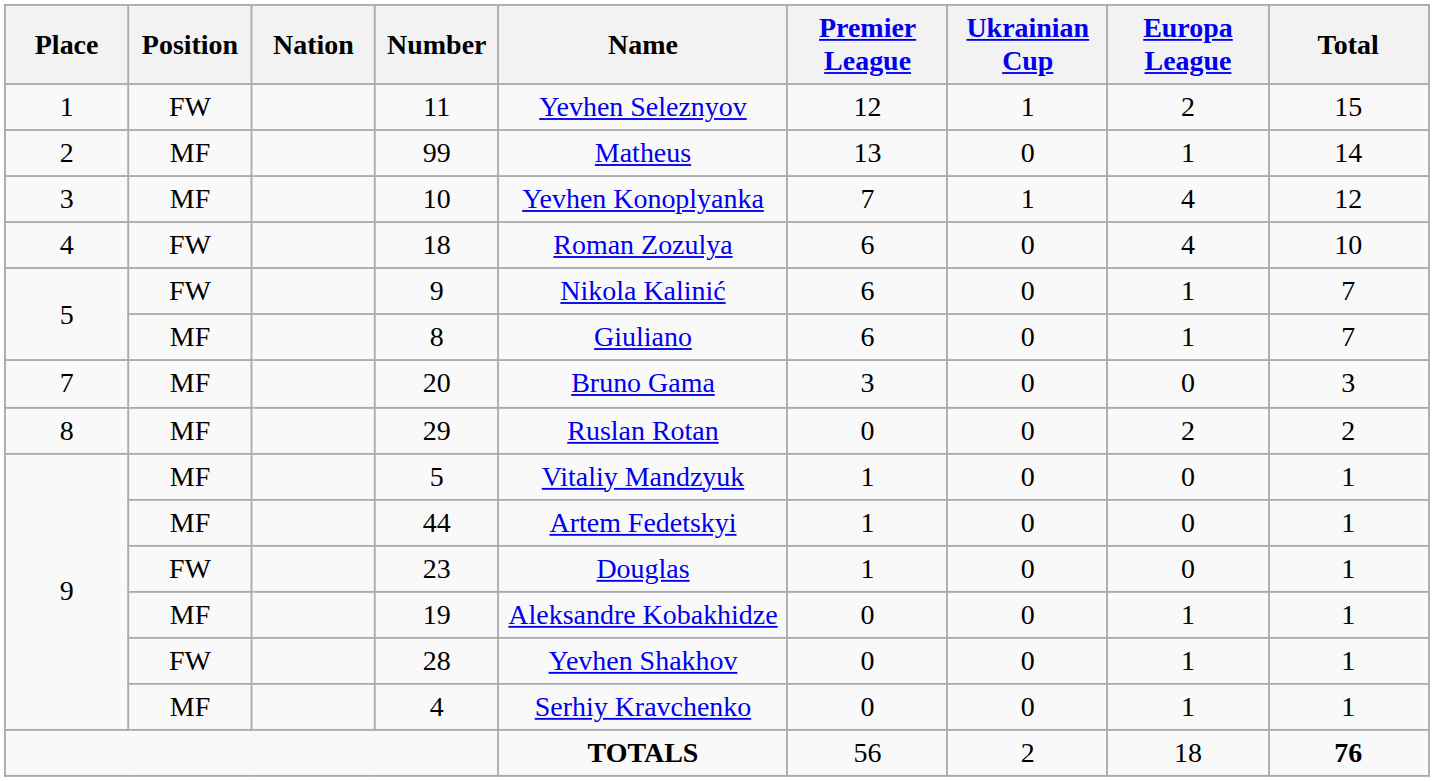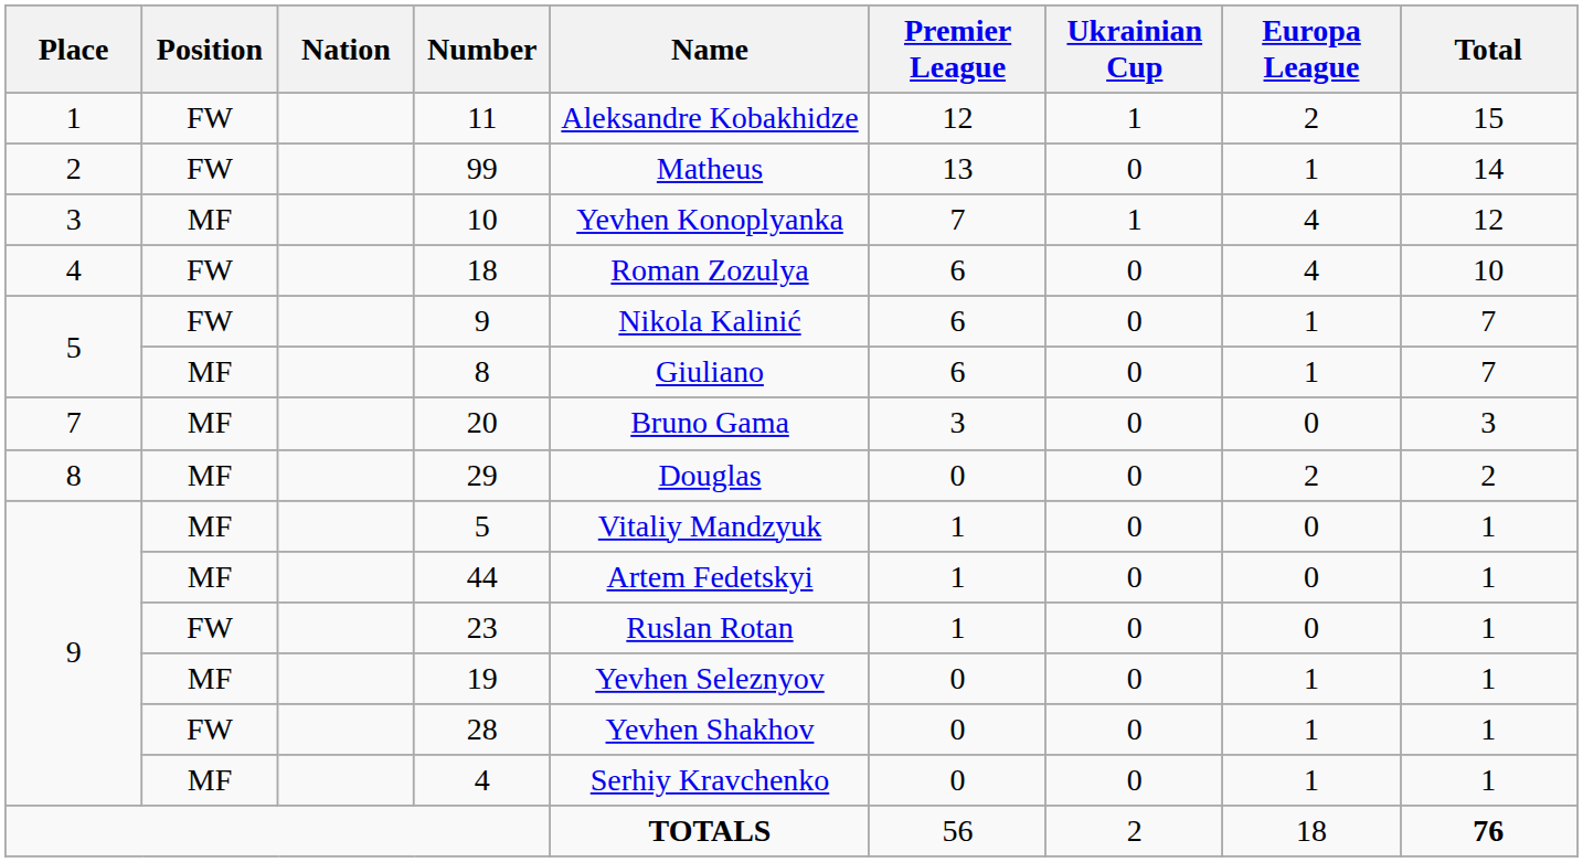11 | Name: Yevhen Seleznyov -> Aleksandre Kobakhidze
99 | Position: MF -> FW
29 | Name: Ruslan Rotan -> Douglas
23 | Name: Douglas -> Ruslan Rotan
19 | Name: Aleksandre Kobakhidze -> Yevhen Seleznyov
